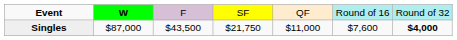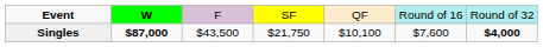Singles | column 2: normal -> bold
Singles | column 5: $11,000 -> $10,100
